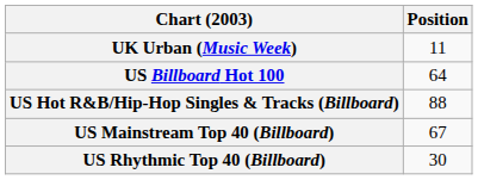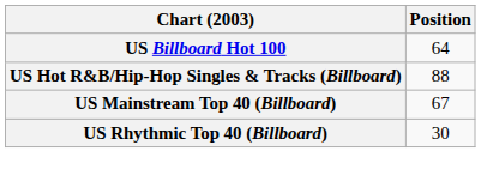- row: UK Urban (Music Week) | 11
